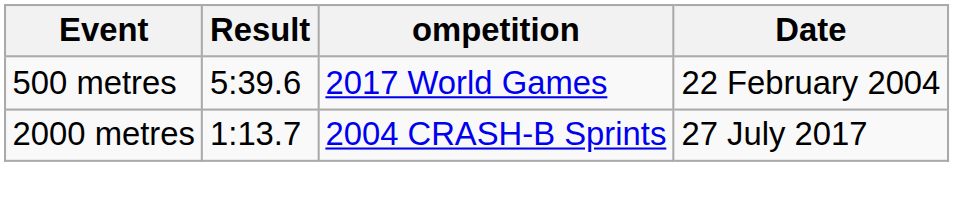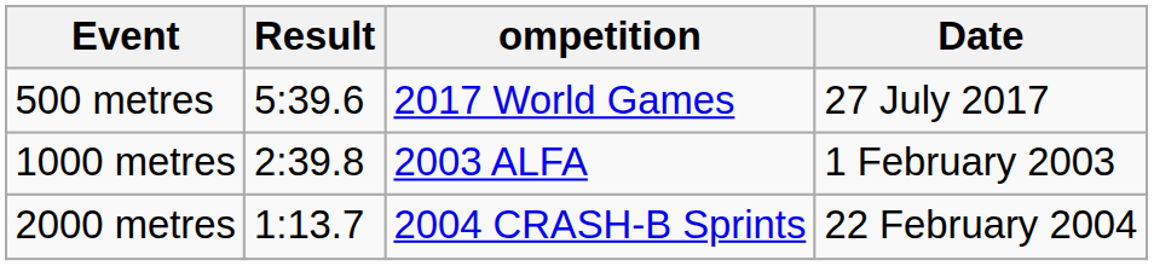500 metres | Date: 22 February 2004 -> 27 July 2017
+ row: 1000 metres | 2:39.8 | 2003 ALFA | 1 February 2003
2000 metres | Date: 27 July 2017 -> 22 February 2004
